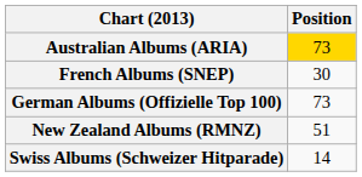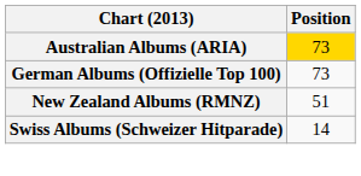- row: French Albums (SNEP) | 30
